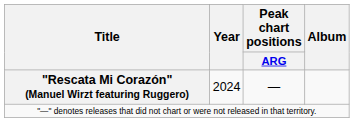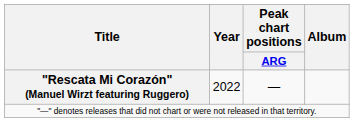"Rescata Mi Corazón" (Manuel Wirzt featuring Ruggero) | Year: 2024 -> 2022
